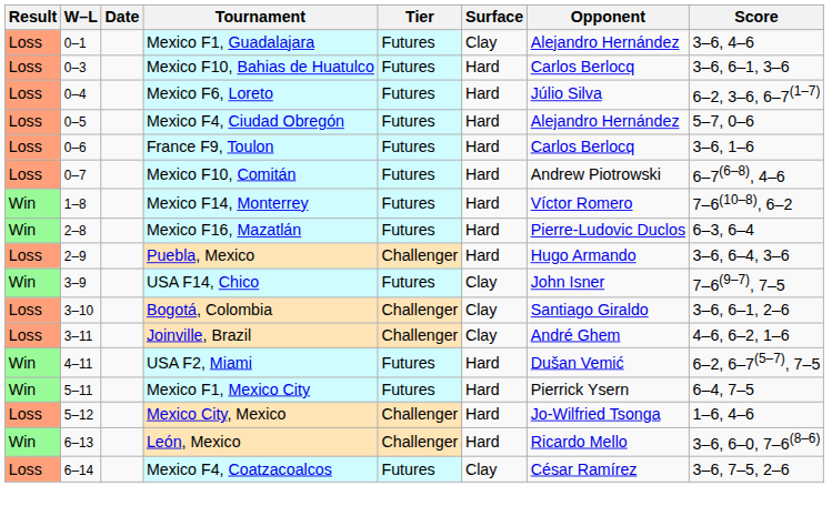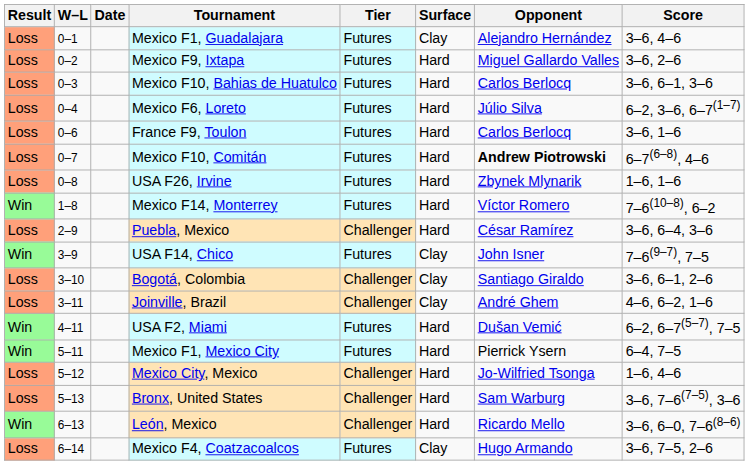+ row: Loss | 0–2 | Mexico F9, Ixtapa | Futures | Hard | Miguel Gallardo Valles | 3–6, 2–6
- row: Loss | 0–5 | Mexico F4, Ciudad Obregón | Futures | Hard | Alejandro Hernández | 5–7, 0–6
Mexico F10, Comitán | Opponent: normal -> bold
+ row: Loss | 0–8 | USA F26, Irvine | Futures | Hard | Zbynek Mlynarik | 1–6, 1–6
- row: Win | 2–8 | Mexico F16, Mazatlán | Futures | Hard | Pierre-Ludovic Duclos | 6–3, 6–4
Puebla, Mexico | Opponent: Hugo Armando -> César Ramírez
+ row: Loss | 5–13 | Bronx, United States | Challenger | Hard | Sam Warburg | 3–6, 7–6(7–5), 3–6
Mexico F4, Coatzacoalcos | Opponent: César Ramírez -> Hugo Armando
